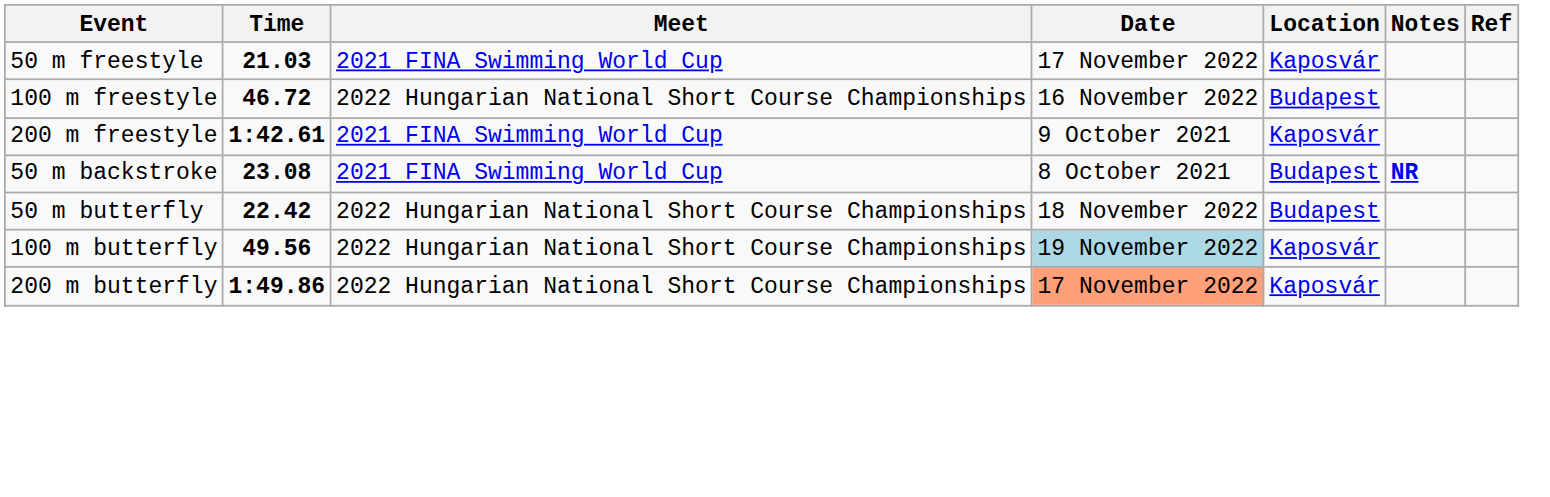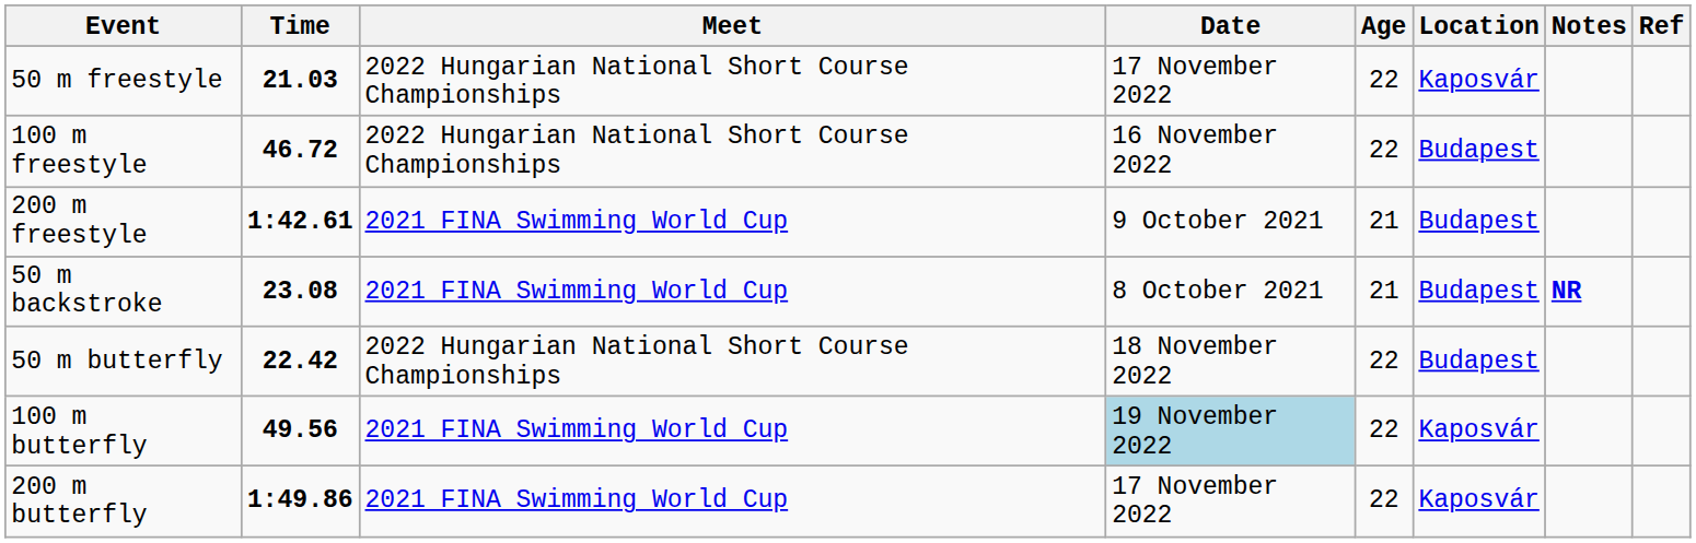+ column: Age | 22 | 22 | 21 | 21 | 22 | 22 | 22
50 m freestyle | Meet: 2021 FINA Swimming World Cup -> 2022 Hungarian National Short Course Championships
200 m freestyle | Location: Kaposvár -> Budapest
100 m butterfly | Meet: 2022 Hungarian National Short Course Championships -> 2021 FINA Swimming World Cup
200 m butterfly | Meet: 2022 Hungarian National Short Course Championships -> 2021 FINA Swimming World Cup
200 m butterfly | Date: lightsalmon background -> no background
